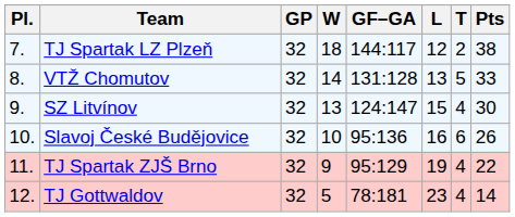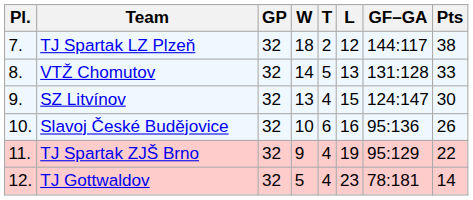columns swapped: T <-> GF–GA
